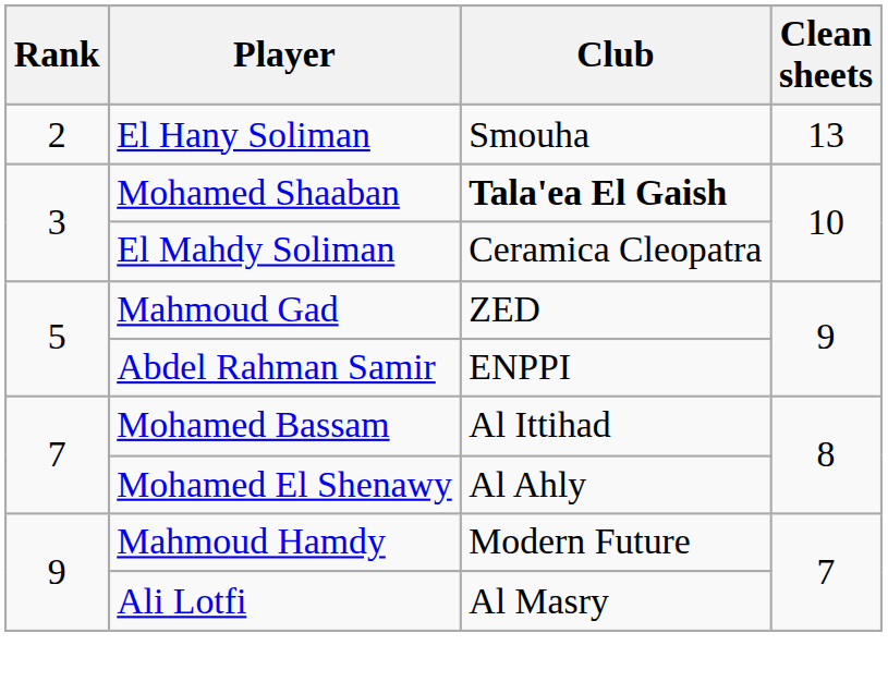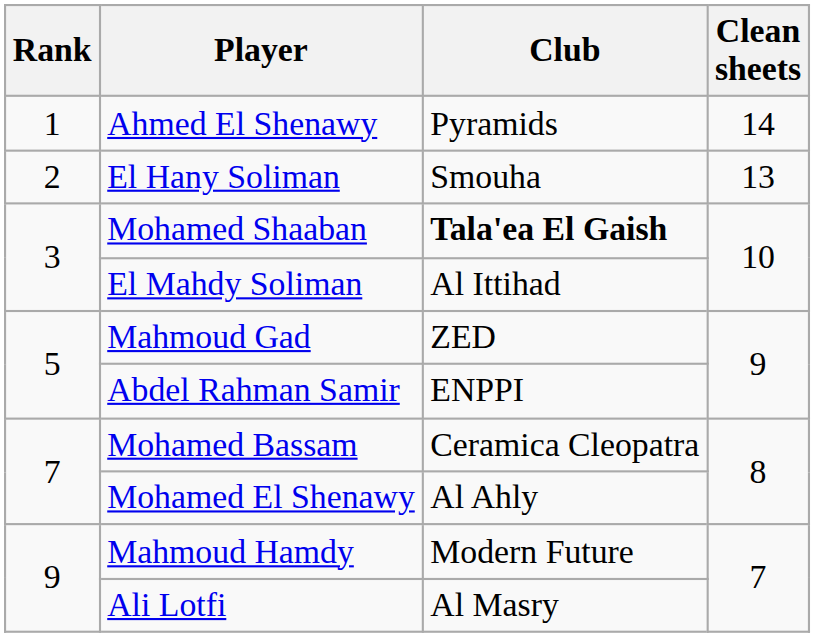+ row: 1 | Ahmed El Shenawy | Pyramids | 14
El Mahdy Soliman | Club: Ceramica Cleopatra -> Al Ittihad
Mohamed Bassam | Club: Al Ittihad -> Ceramica Cleopatra
